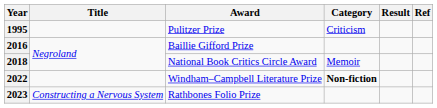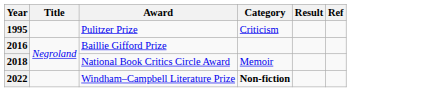- row: 2023 | Constructing a Nervous System | Rathbones Folio Prize
